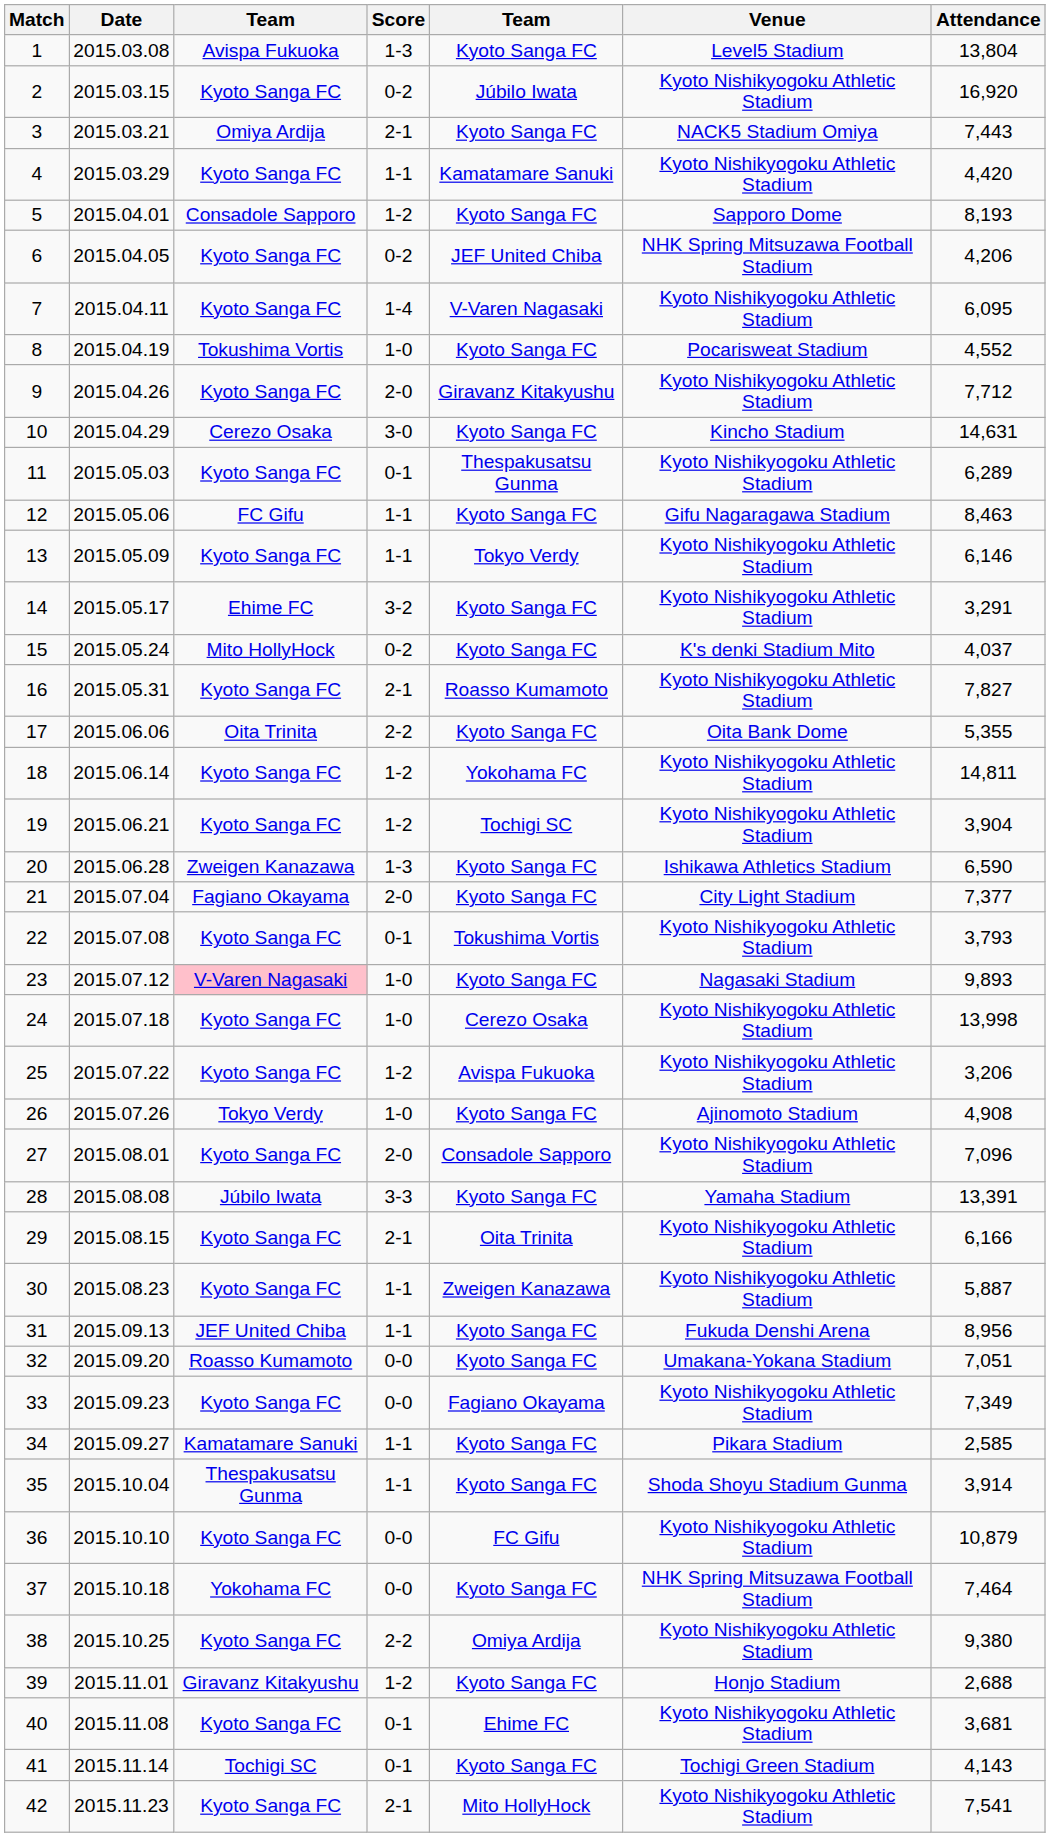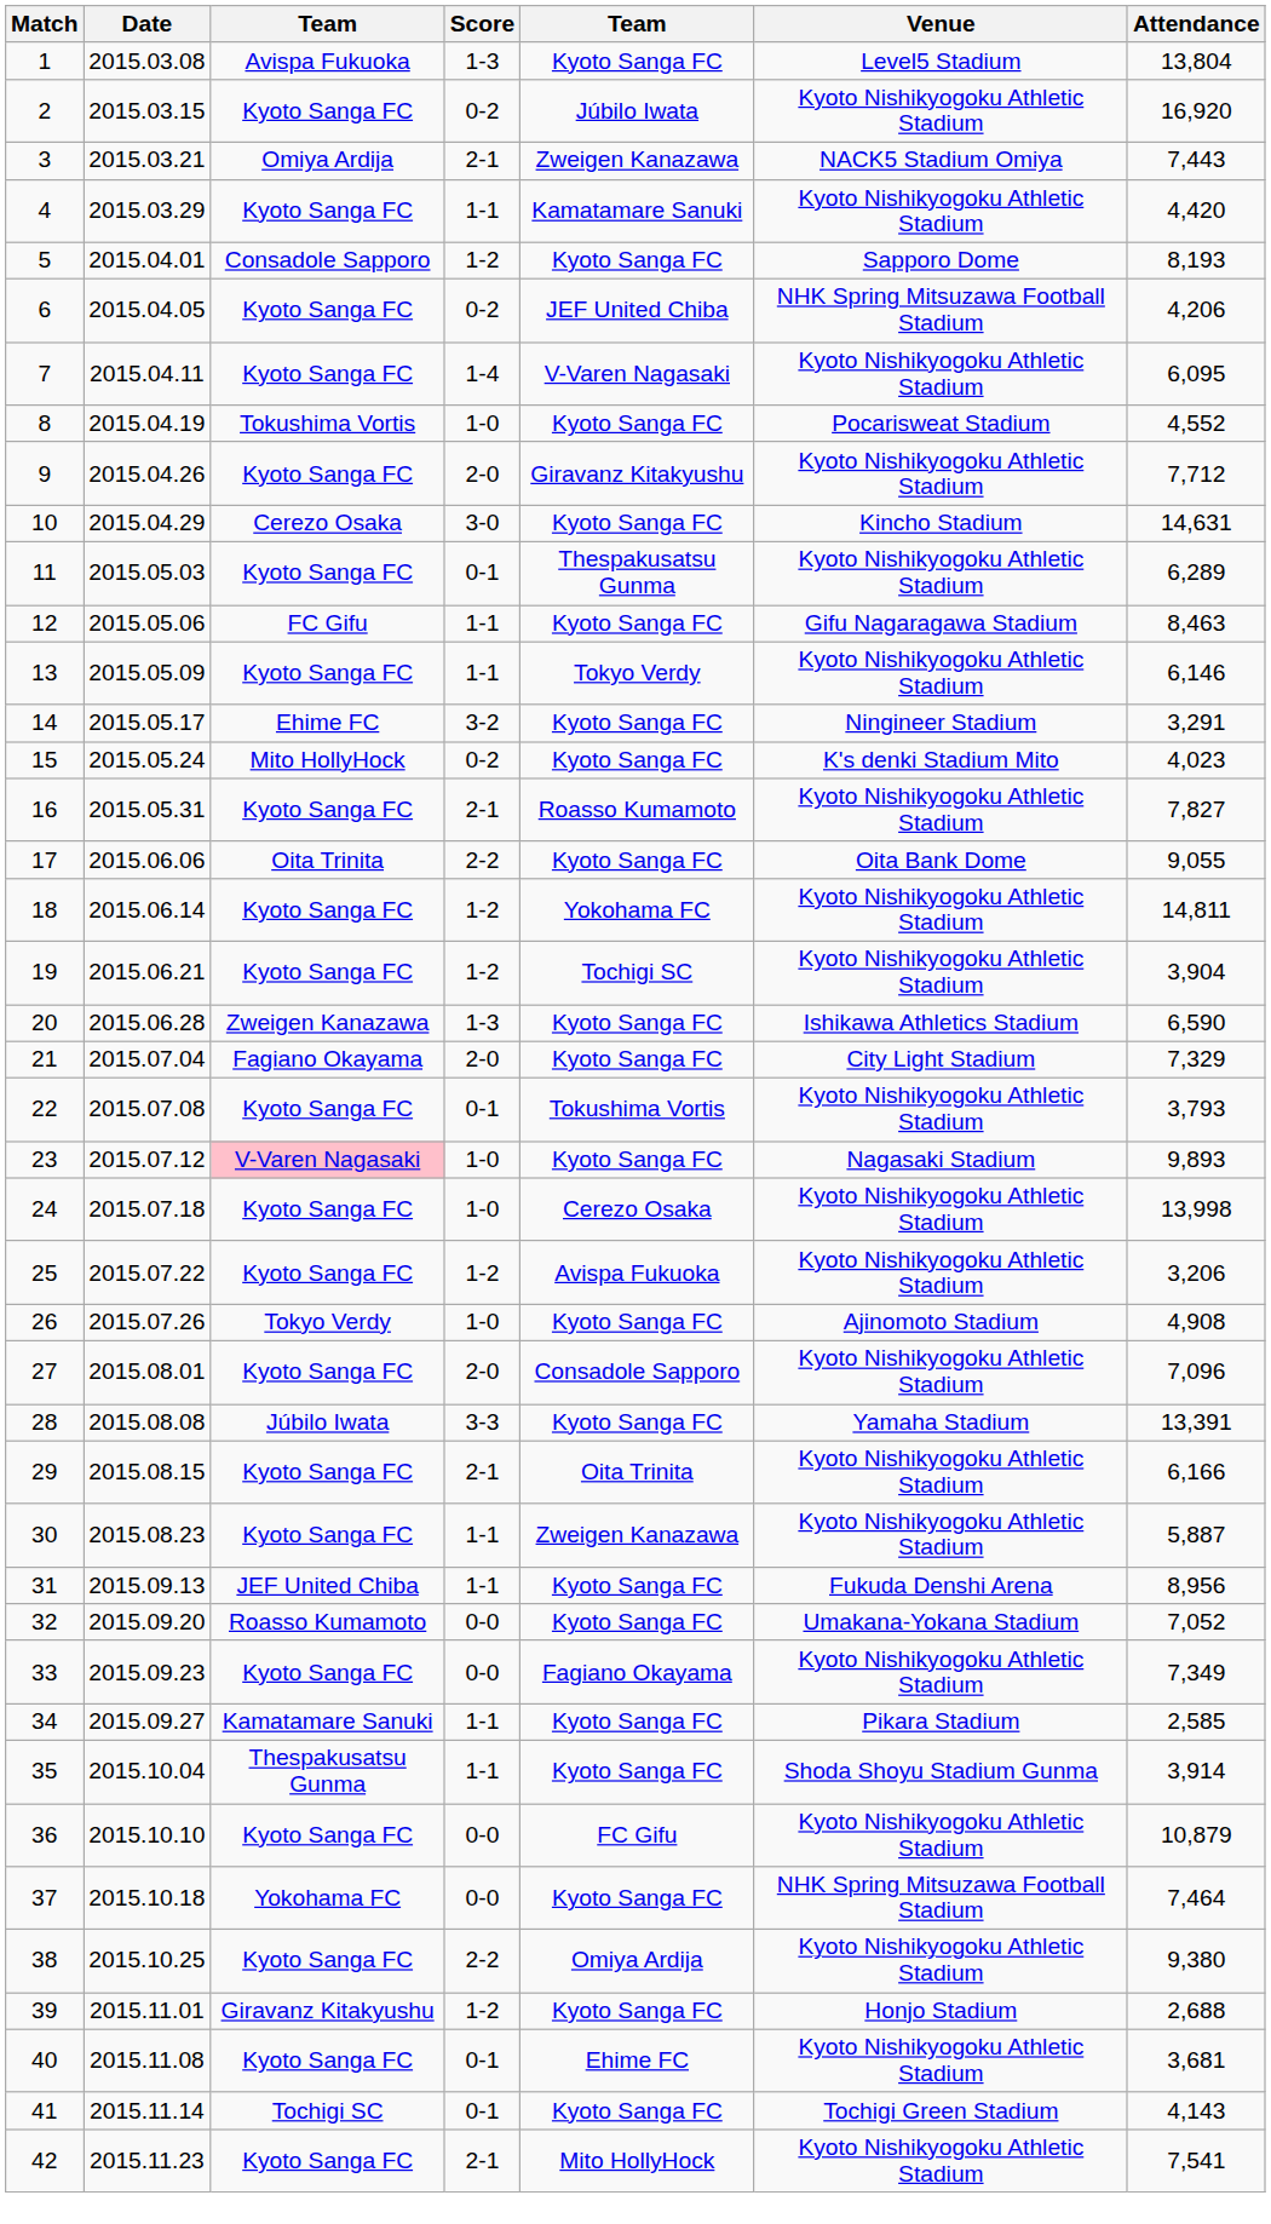3 | column 5: Kyoto Sanga FC -> Zweigen Kanazawa
14 | Venue: Kyoto Nishikyogoku Athletic Stadium -> Ningineer Stadium
15 | Attendance: 4,037 -> 4,023
17 | Attendance: 5,355 -> 9,055
21 | Attendance: 7,377 -> 7,329
32 | Attendance: 7,051 -> 7,052
